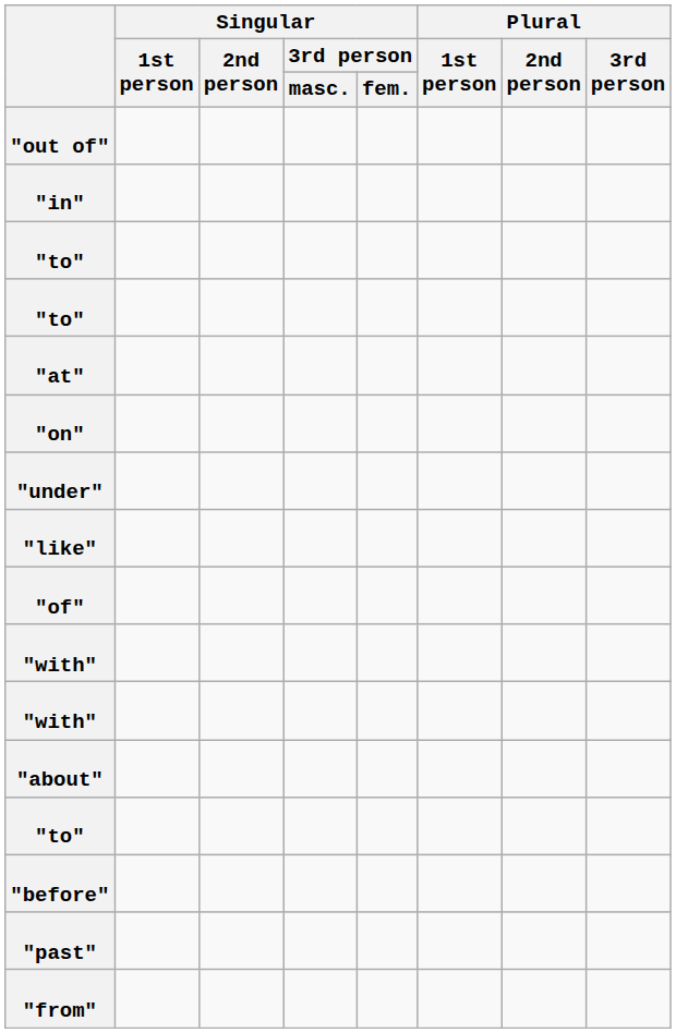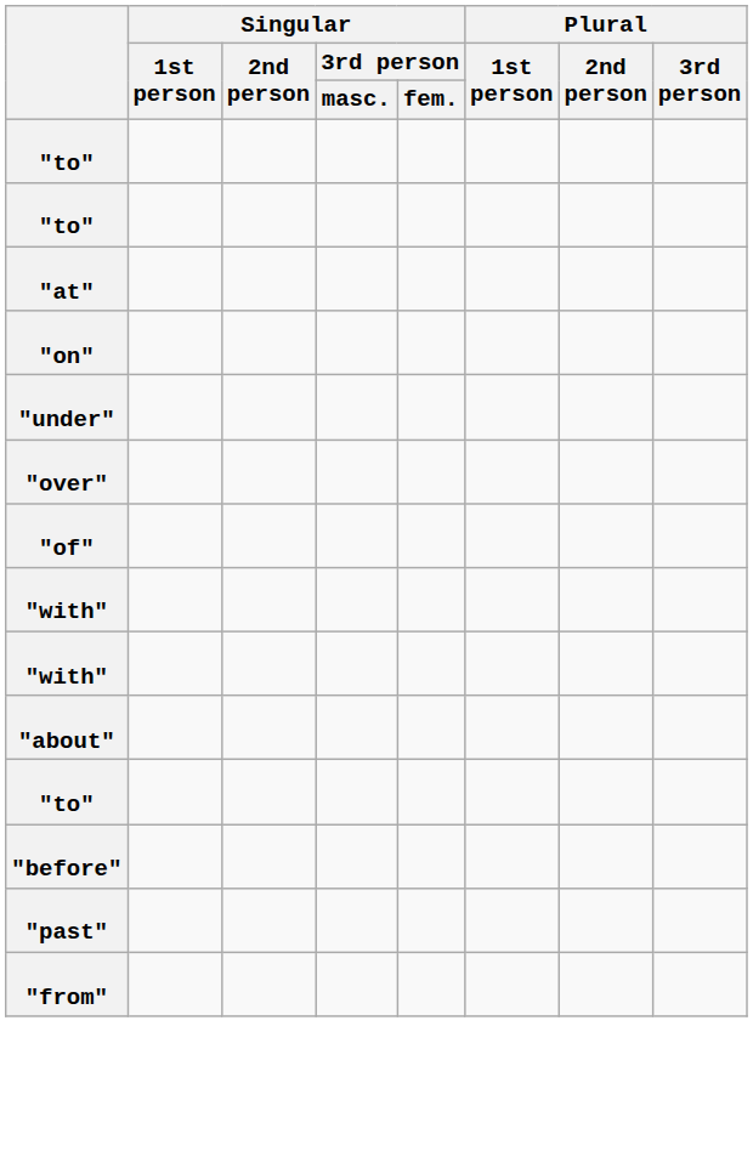- row: "out of"
- row: "in"
- row: "like"
+ row: "over"
